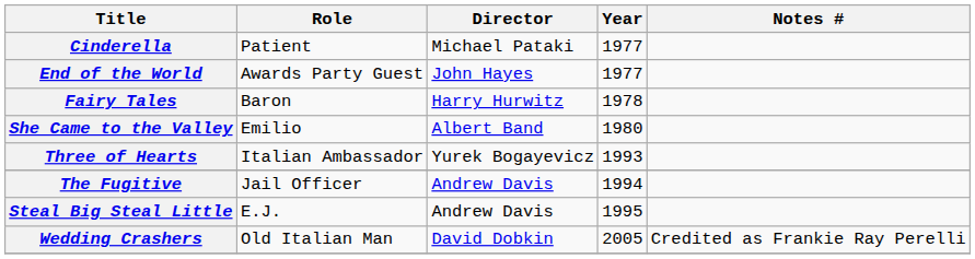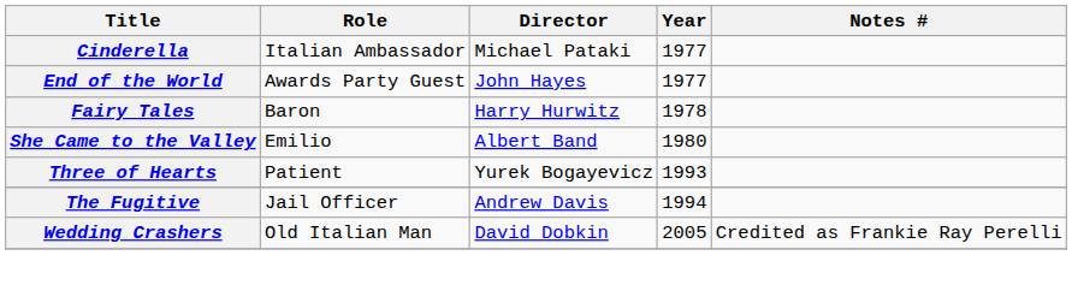Cinderella | Role: Patient -> Italian Ambassador
Three of Hearts | Role: Italian Ambassador -> Patient
- row: Steal Big Steal Little | E.J. | Andrew Davis | 1995
